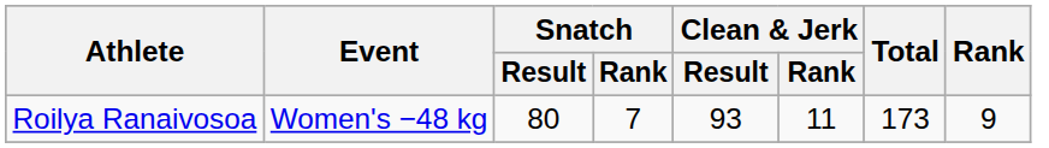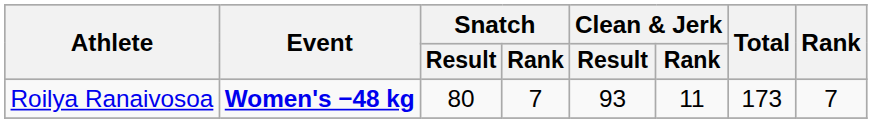Roilya Ranaivosoa | Event: normal -> bold
Roilya Ranaivosoa | Rank: 9 -> 7
